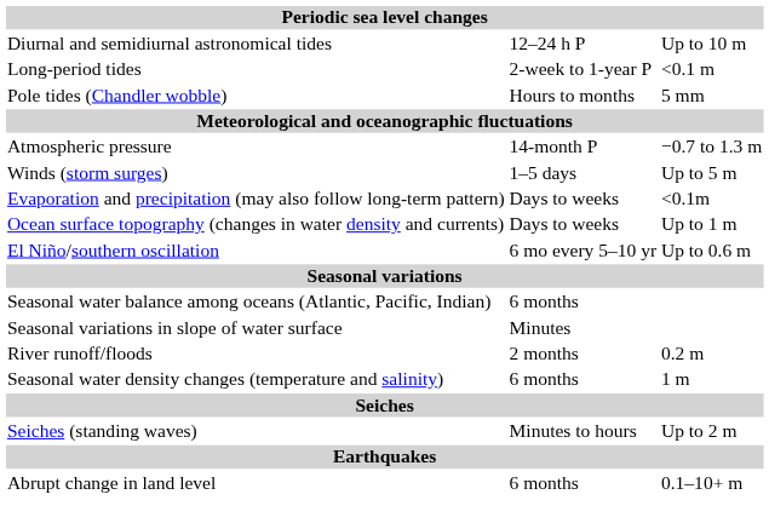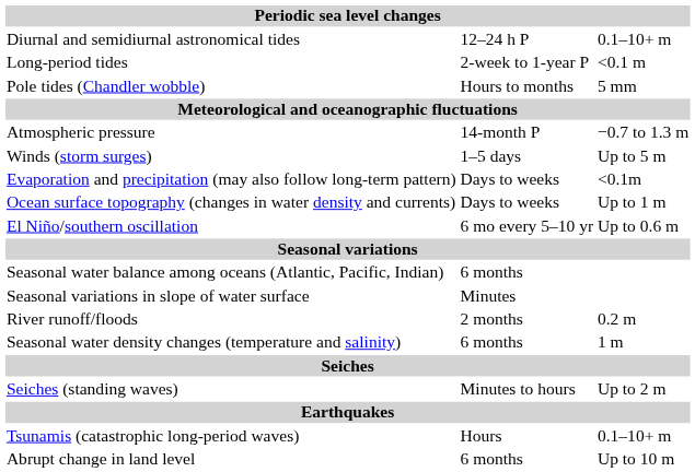Diurnal and semidiurnal astronomical tides | column 3: Up to 10 m -> 0.1–10+ m
+ row: Tsunamis (catastrophic long-period waves) | Hours | 0.1–10+ m
Abrupt change in land level | column 3: 0.1–10+ m -> Up to 10 m
